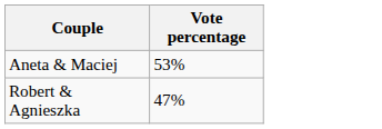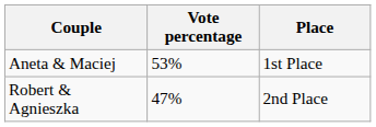+ column: Place | 1st Place | 2nd Place
